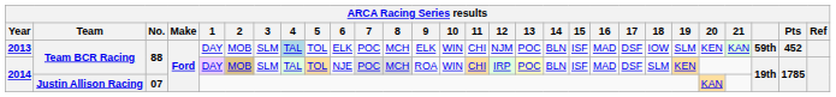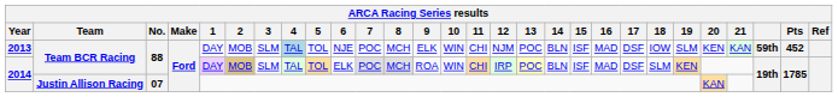2013 | 6: ELK -> NJE
2014 / Team BCR Racing | 6: NJE -> ELK
